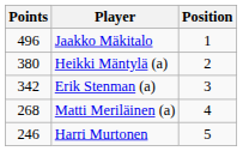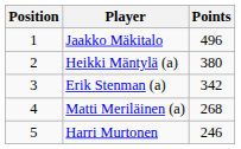columns swapped: Position <-> Points
